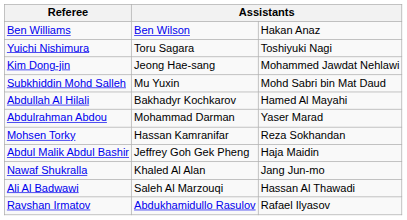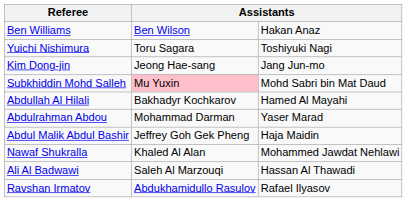Kim Dong-jin | column 3: Mohammed Jawdat Nehlawi -> Jang Jun-mo
Subkhiddin Mohd Salleh | column 2: no background -> pink background
- row: Mohsen Torky | Hassan Kamranifar | Reza Sokhandan
Nawaf Shukralla | column 3: Jang Jun-mo -> Mohammed Jawdat Nehlawi
